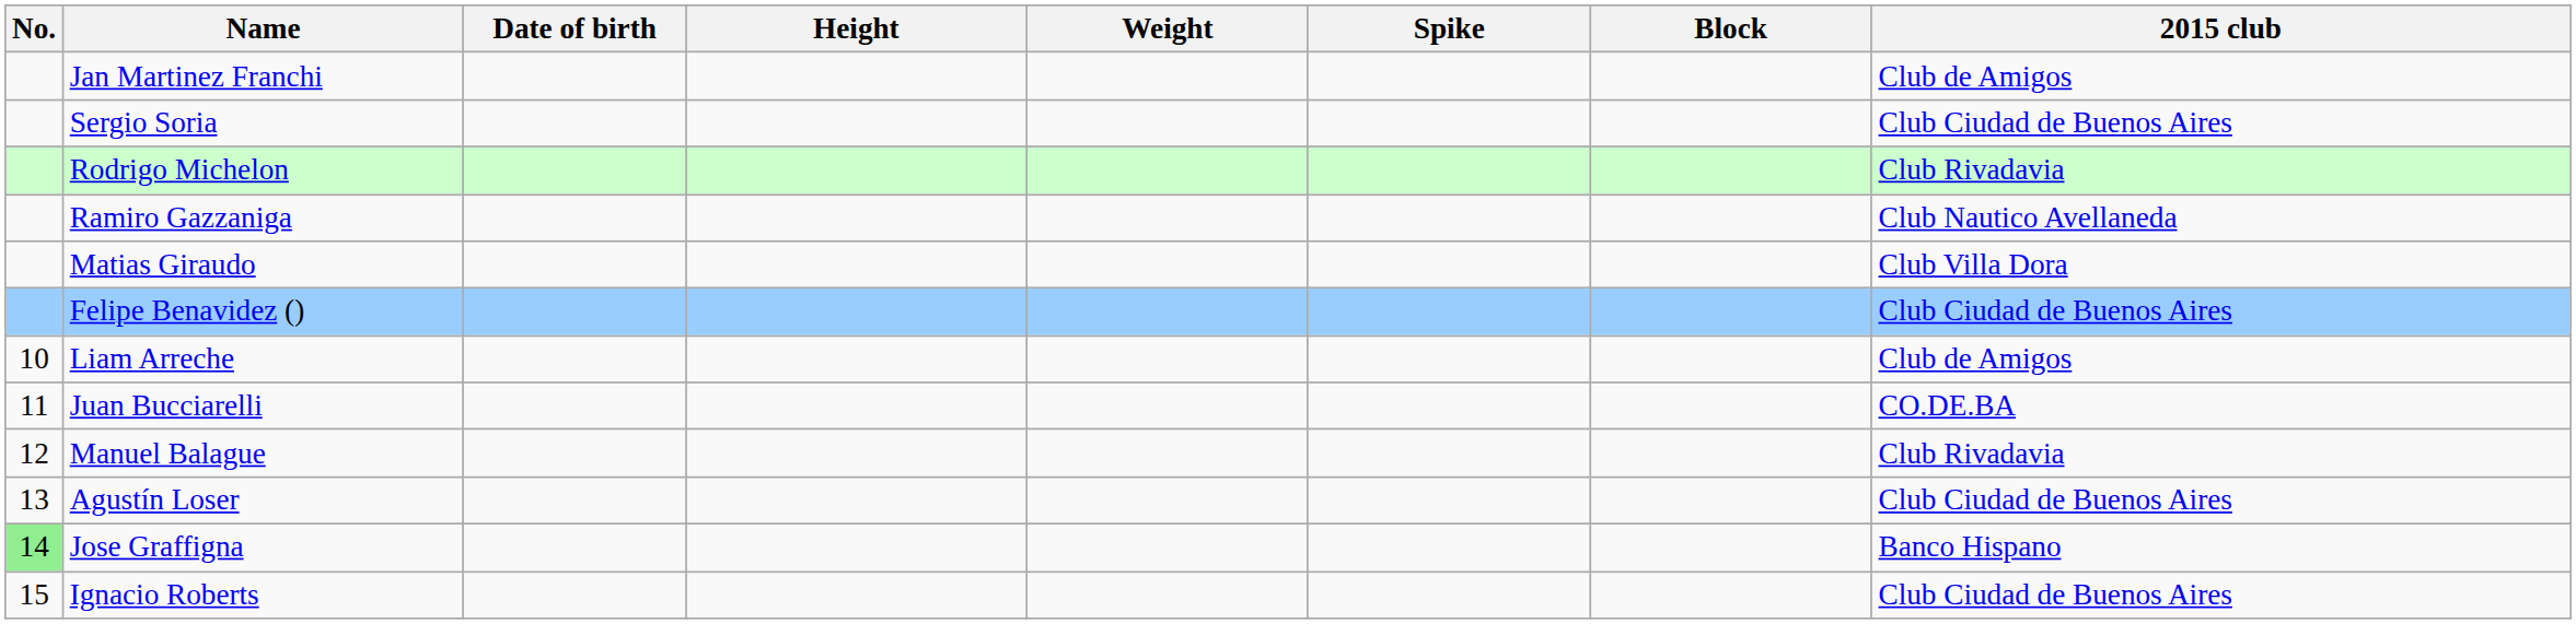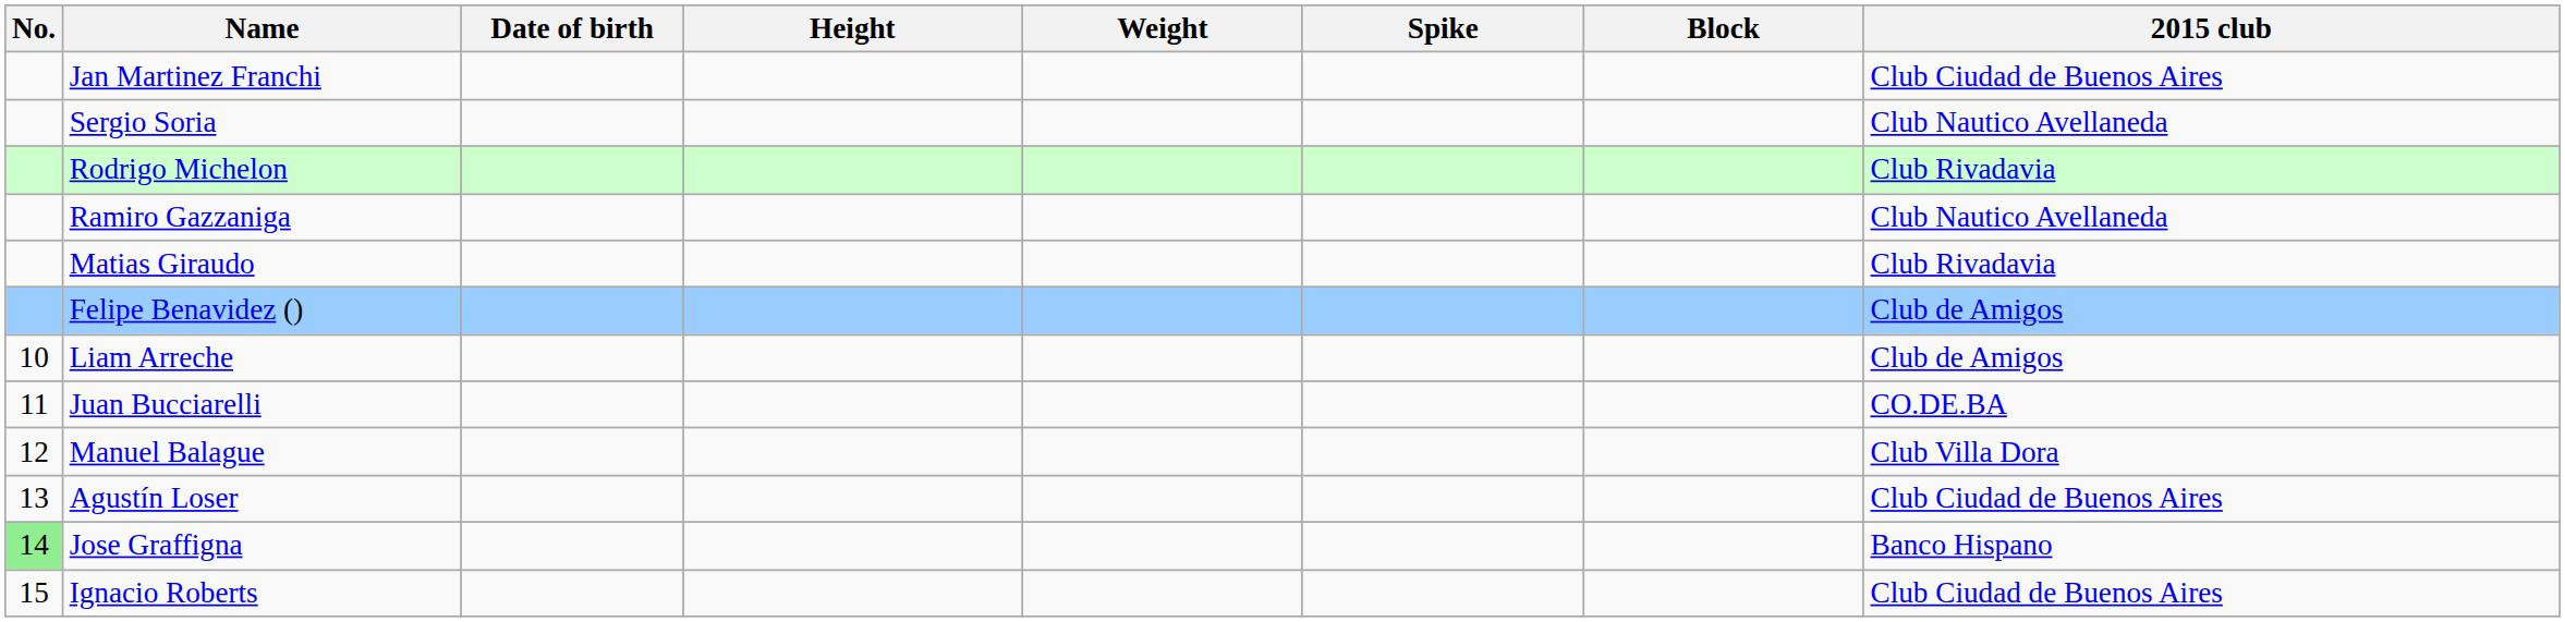Jan Martinez Franchi | 2015 club: Club de Amigos -> Club Ciudad de Buenos Aires
Sergio Soria | 2015 club: Club Ciudad de Buenos Aires -> Club Nautico Avellaneda
Matias Giraudo | 2015 club: Club Villa Dora -> Club Rivadavia
Felipe Benavidez () | 2015 club: Club Ciudad de Buenos Aires -> Club de Amigos
Manuel Balague | 2015 club: Club Rivadavia -> Club Villa Dora
